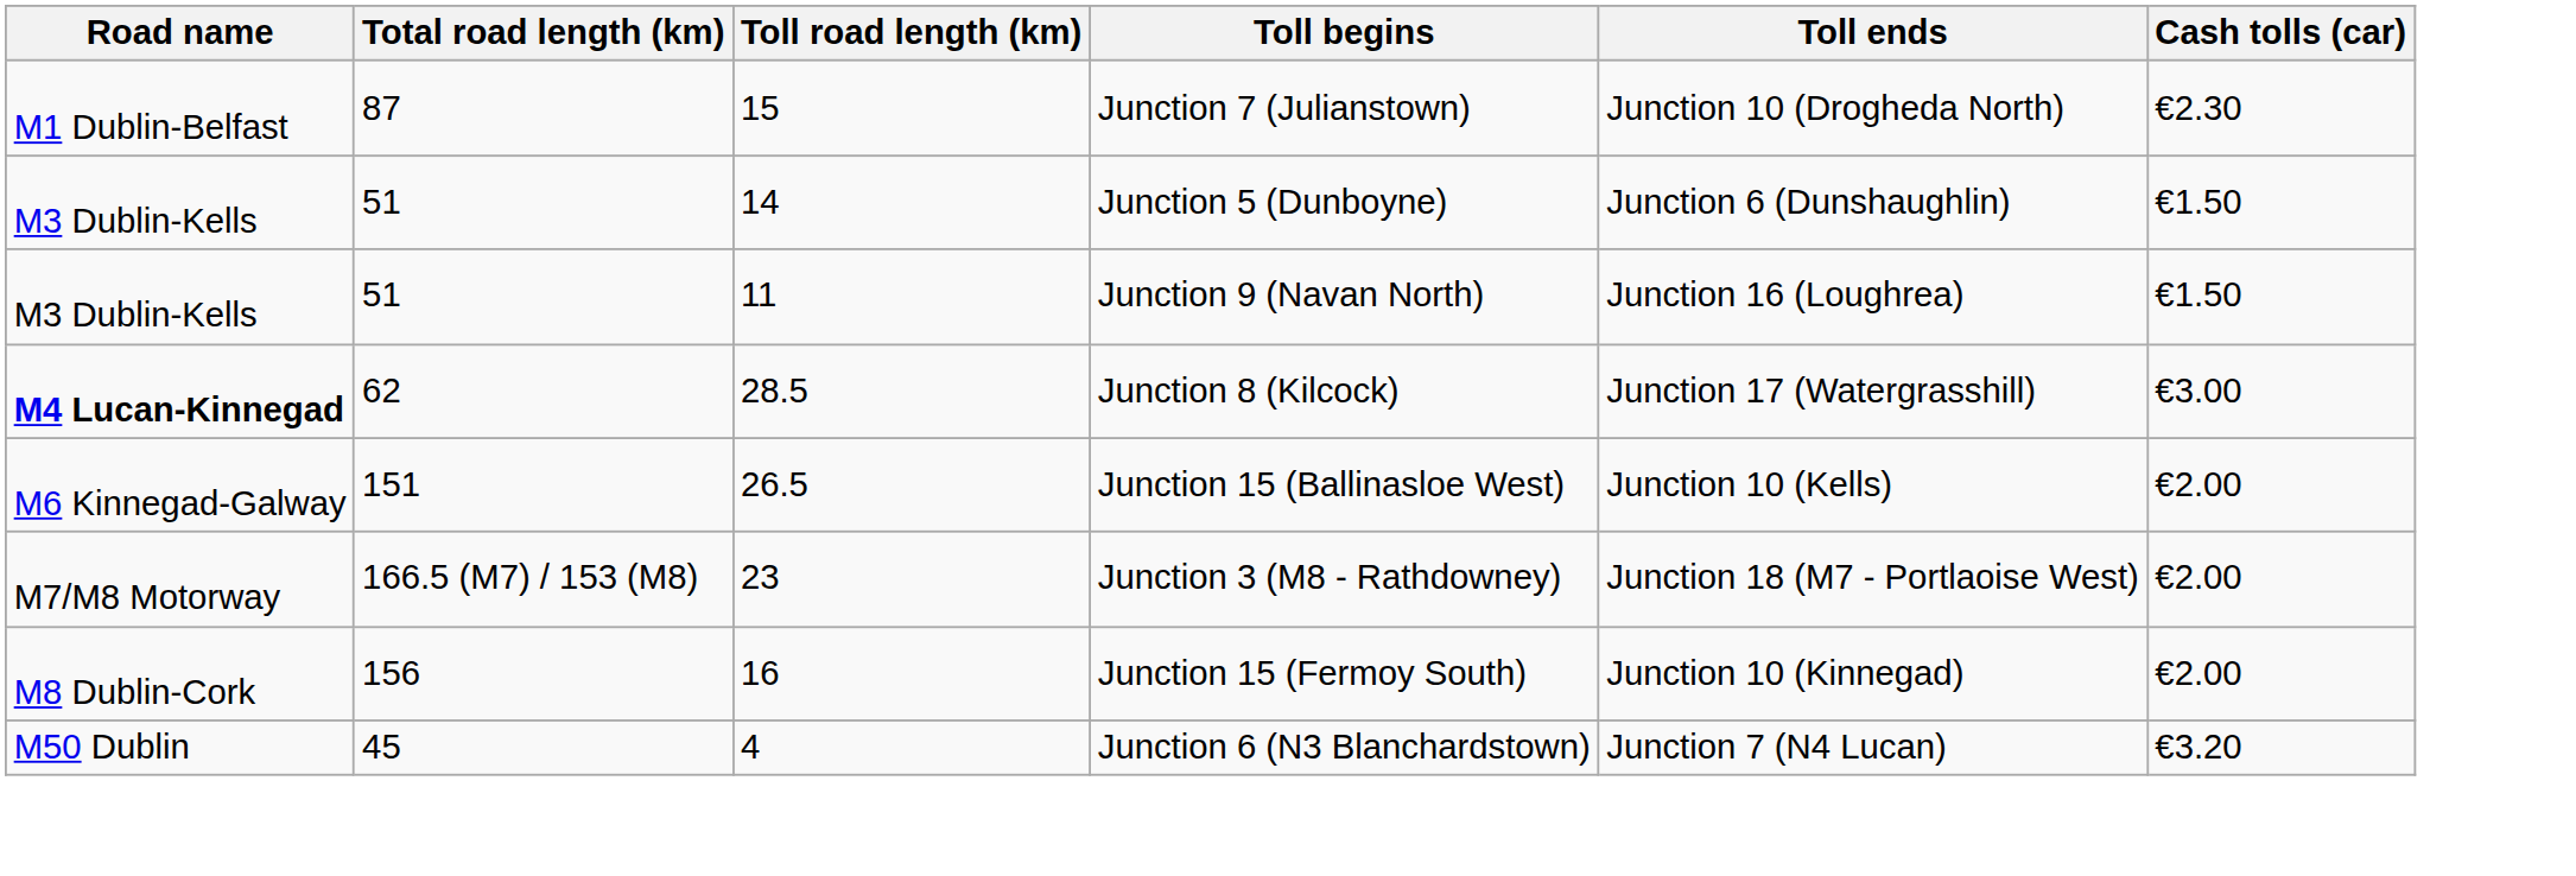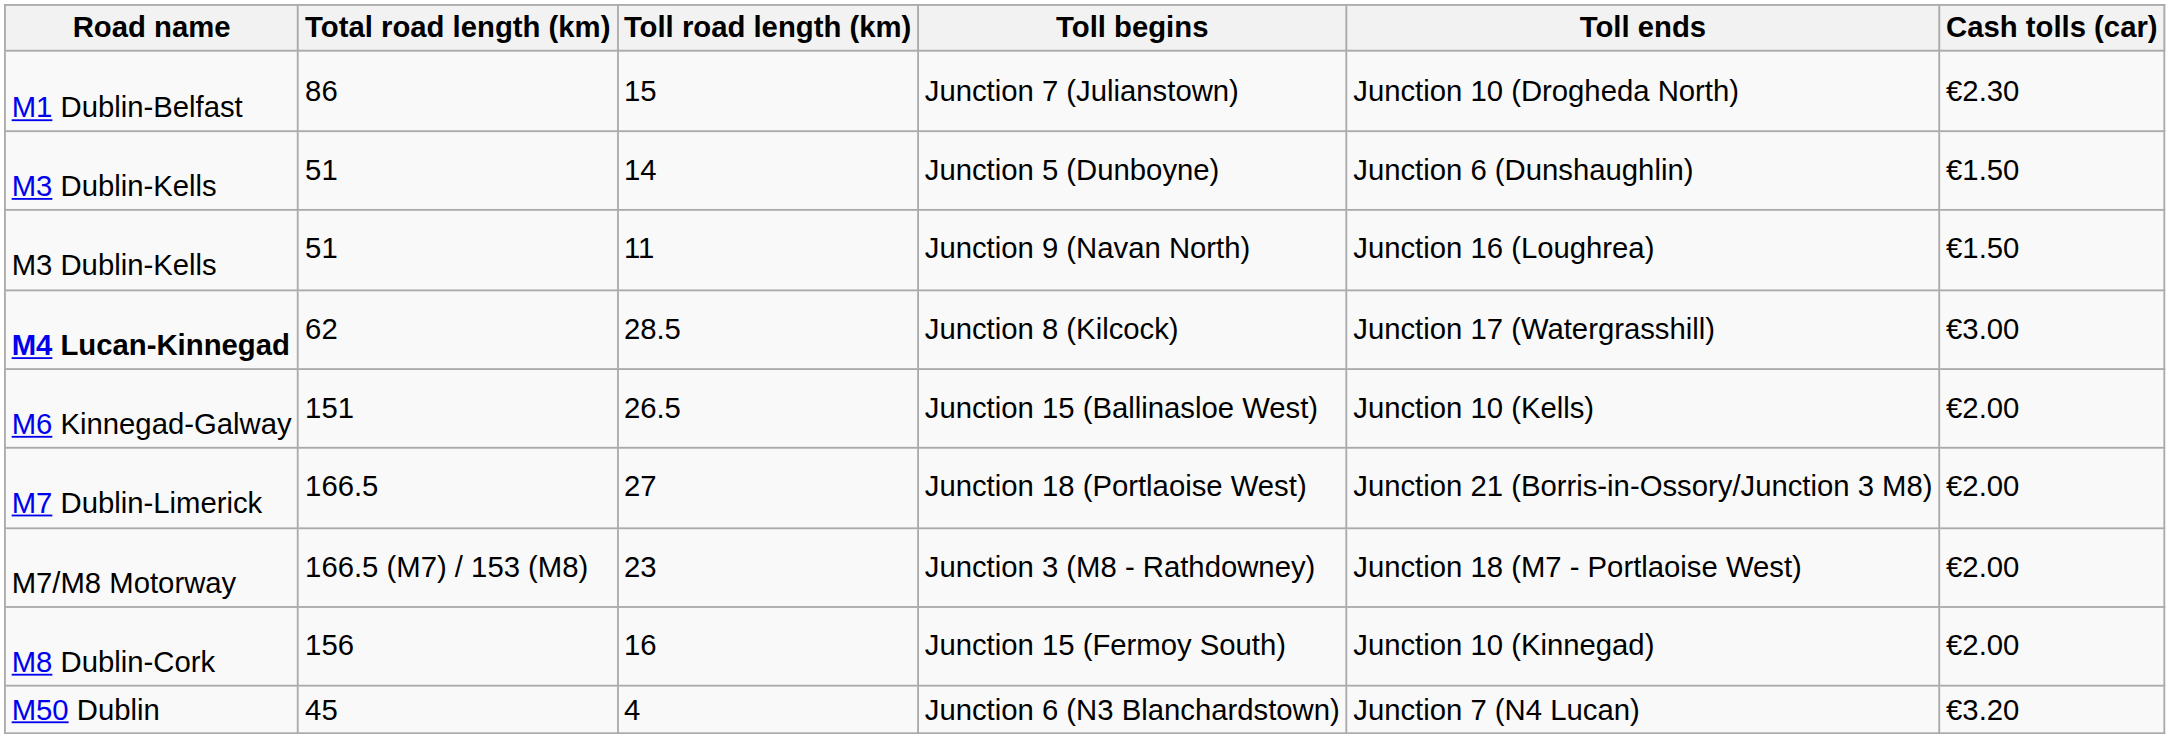Junction 7 (Julianstown) | Total road length (km): 87 -> 86
+ row: M7 Dublin-Limerick | 166.5 | 27 | Junction 18 (Portlaoise West) | Junction 21 (Borris-in-Ossory/Junction 3 M8) | €2.00
